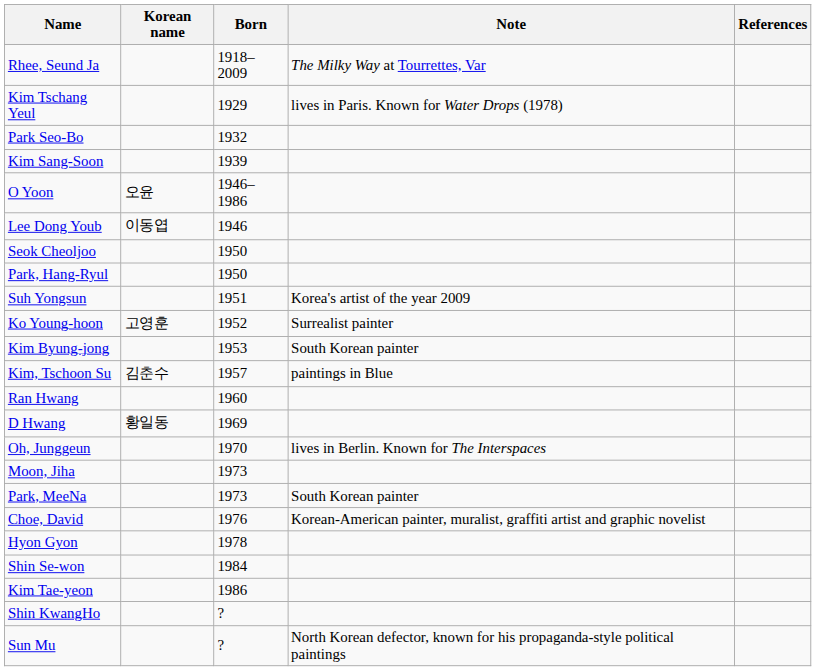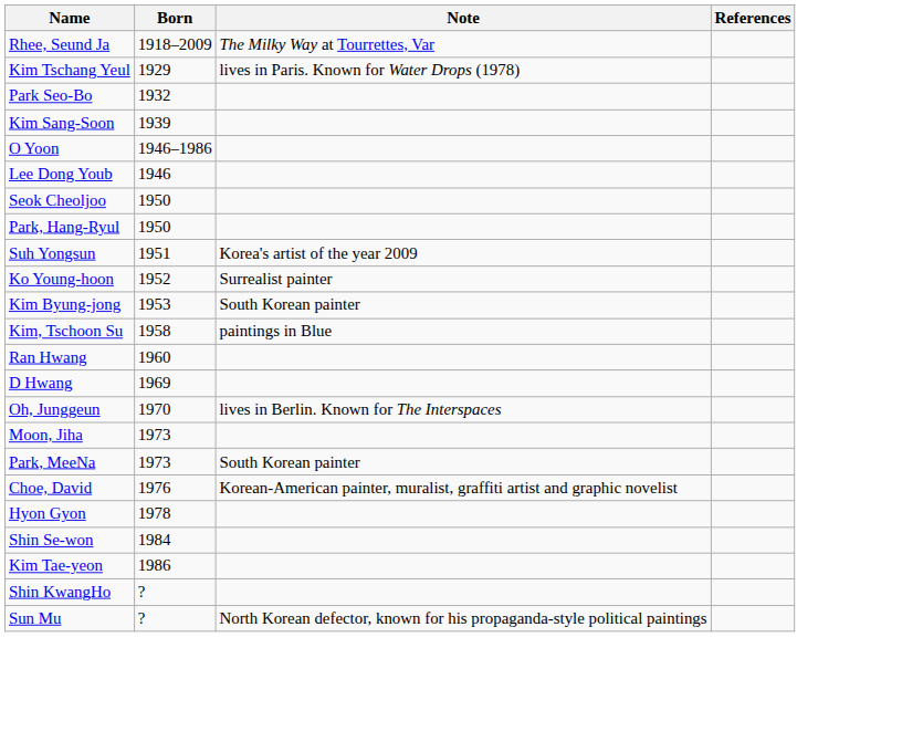- column: Korean name | 오윤 | 이동엽 | 고영훈 | 김춘수 | 황일동
Kim, Tschoon Su | Born: 1957 -> 1958
